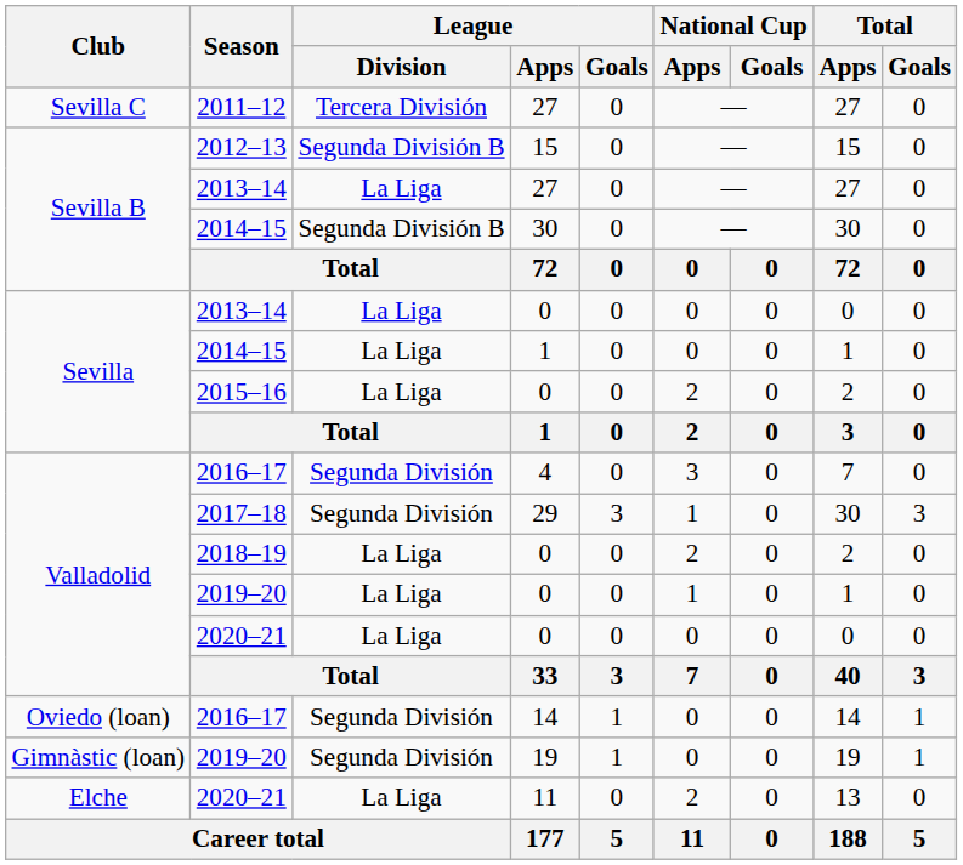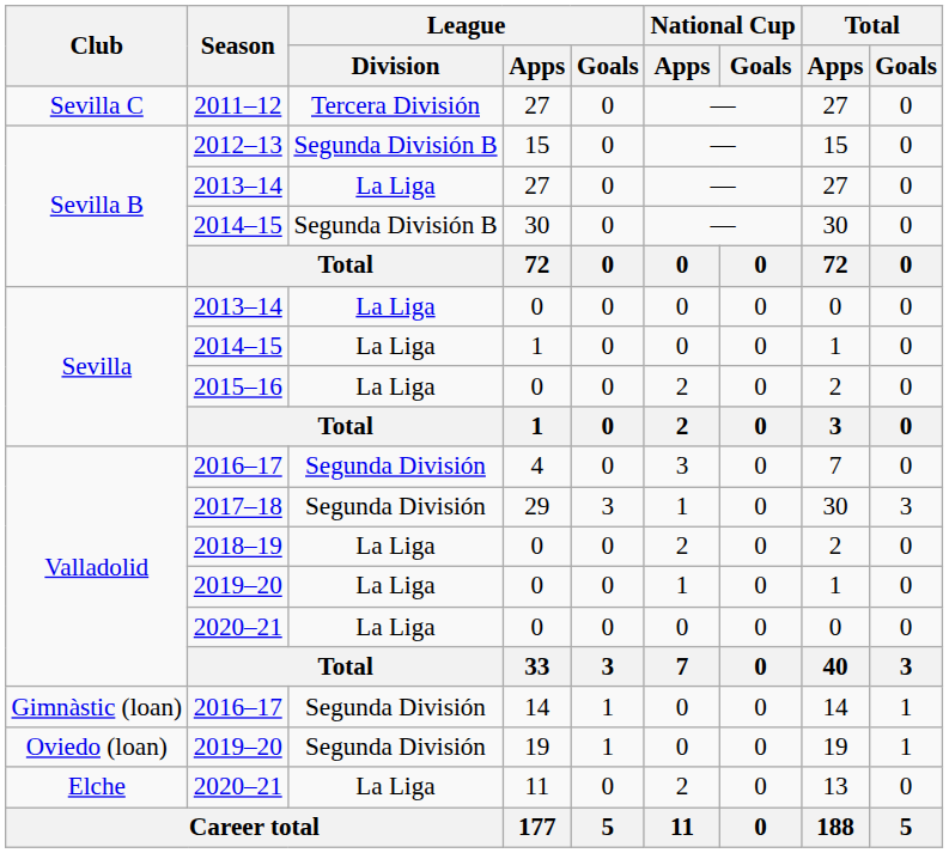2016–17 / 14 | Club: Oviedo (loan) -> Gimnàstic (loan)
2019–20 / 19 | Club: Gimnàstic (loan) -> Oviedo (loan)
